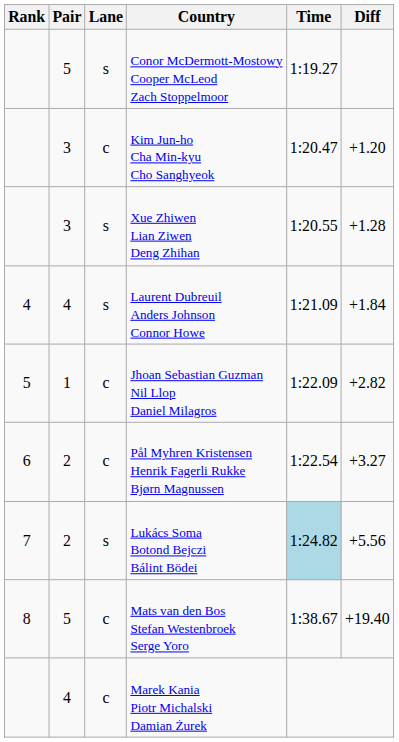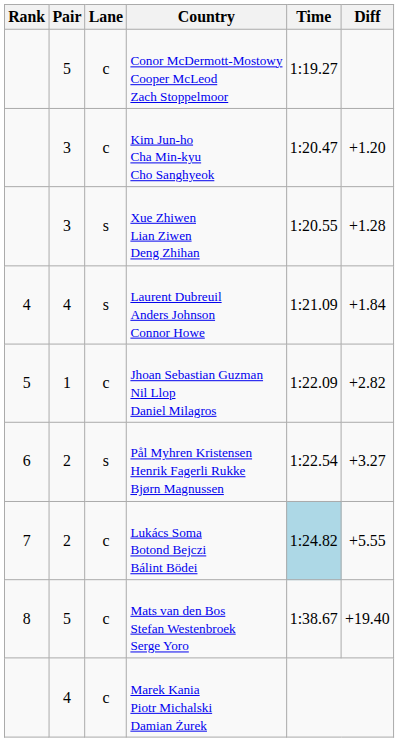Conor McDermott-Mostowy Cooper McLeod Zach Stoppelmoor | Lane: s -> c
Pål Myhren Kristensen Henrik Fagerli Rukke Bjørn Magnussen | Lane: c -> s
Lukács Soma Botond Bejczi Bálint Bödei | Lane: s -> c
Lukács Soma Botond Bejczi Bálint Bödei | Diff: +5.56 -> +5.55
